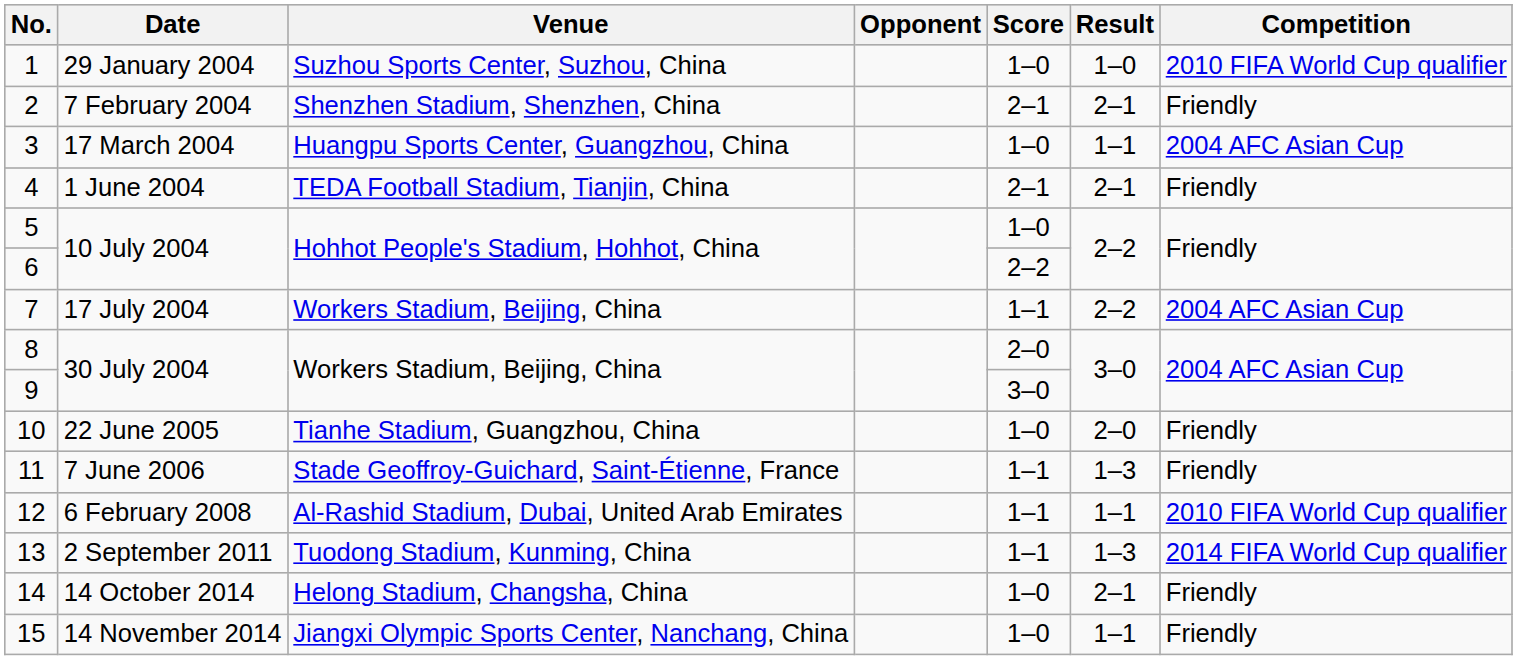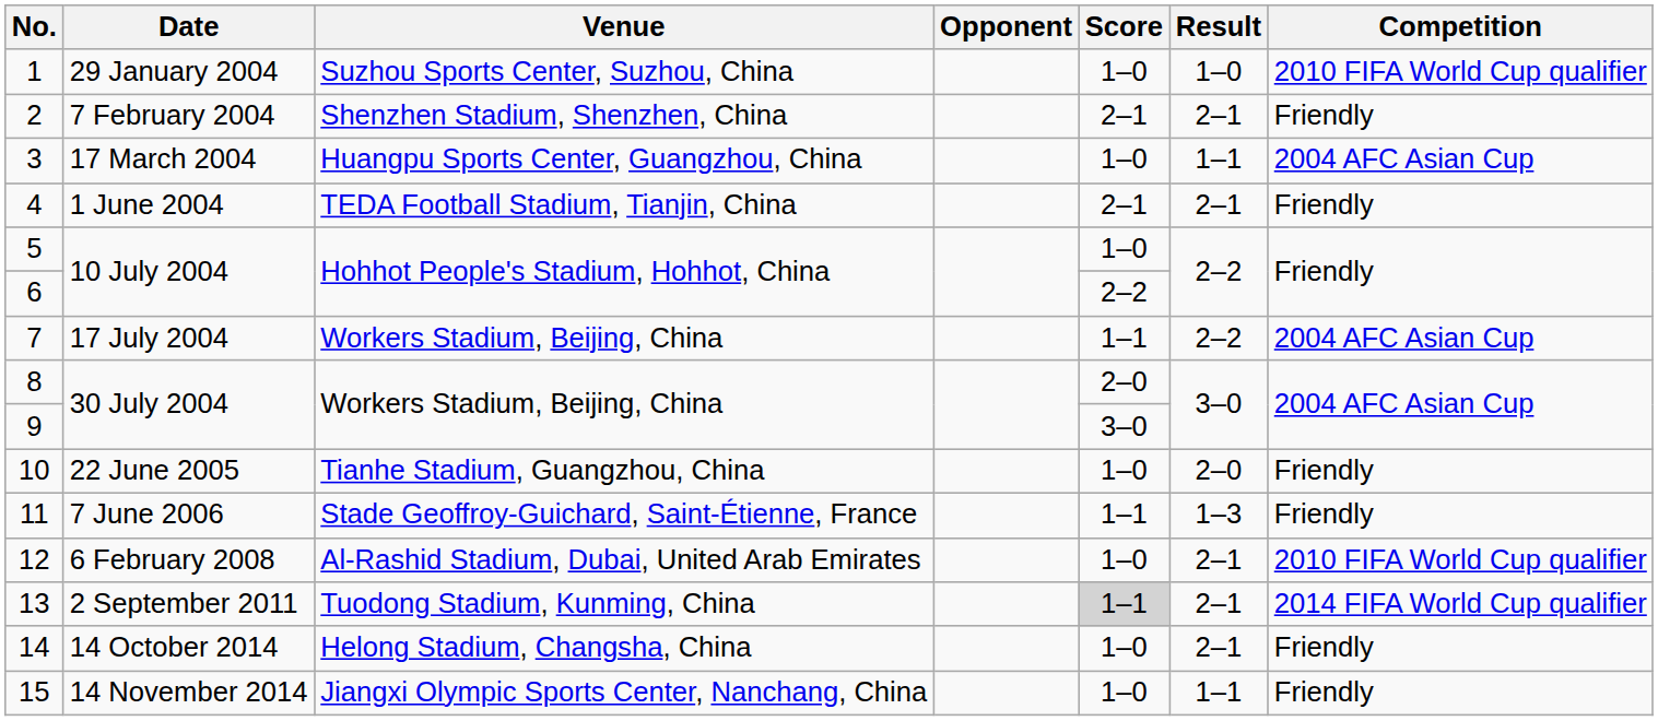12 | Score: 1–1 -> 1–0
12 | Result: 1–1 -> 2–1
13 | Score: no background -> lightgrey background
13 | Result: 1–3 -> 2–1
